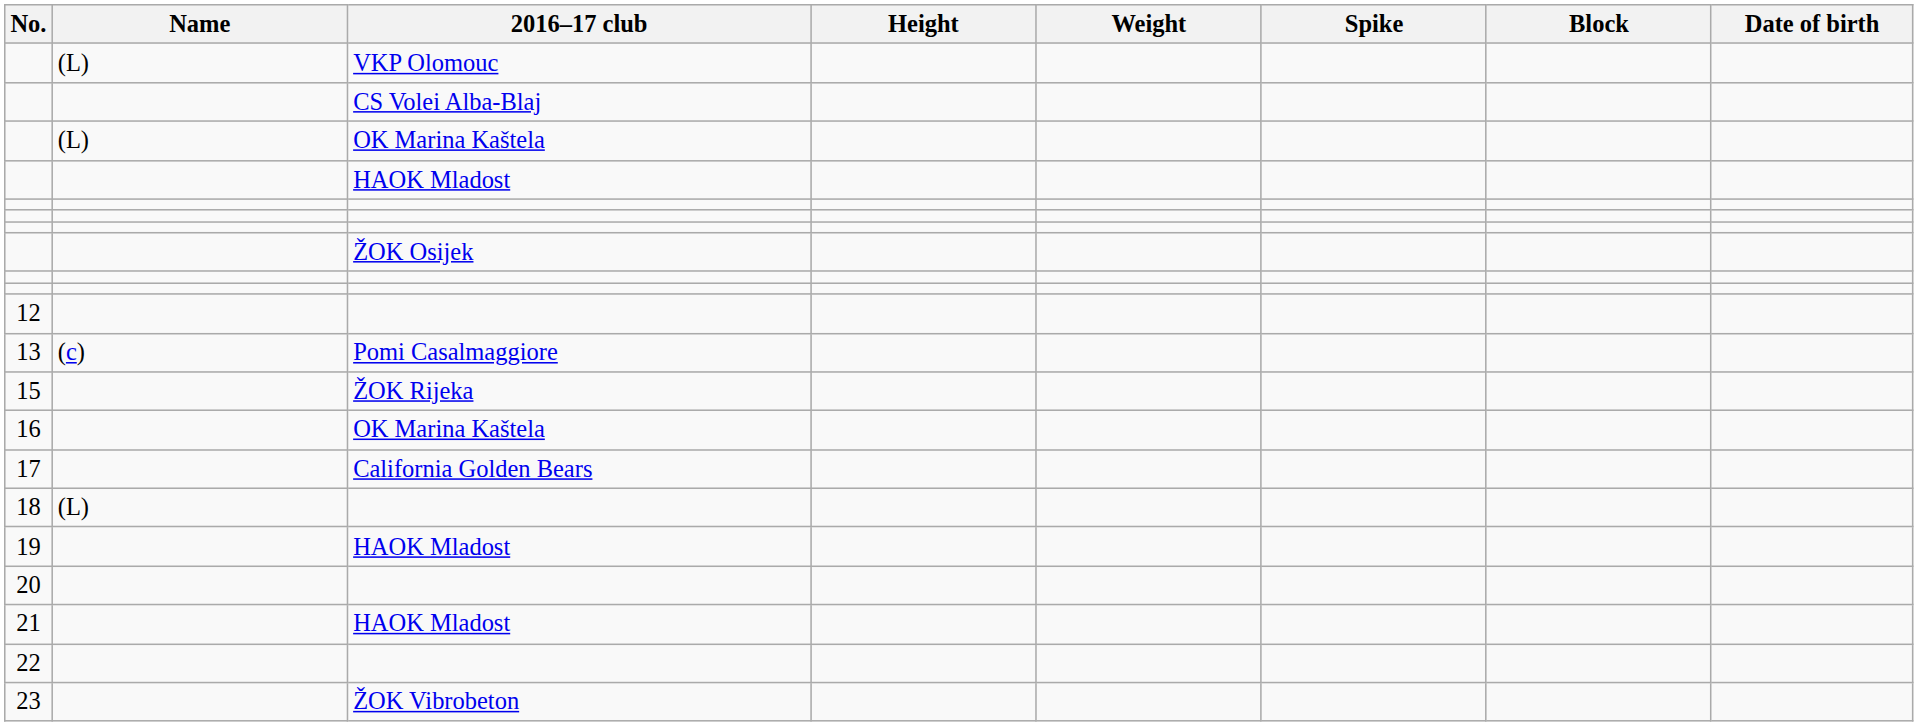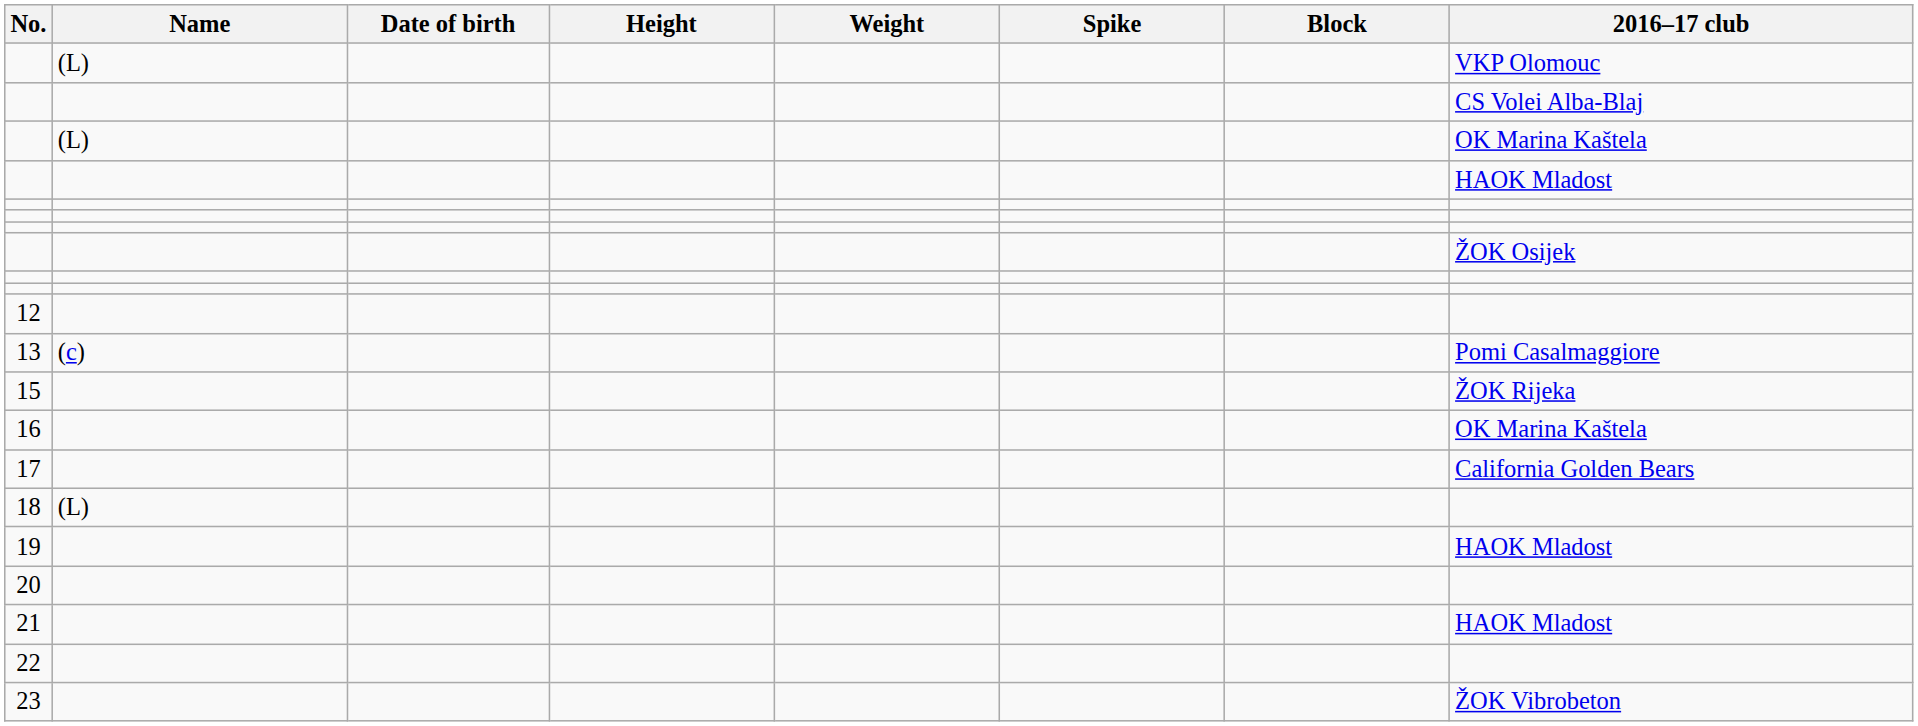columns swapped: Date of birth <-> 2016–17 club
